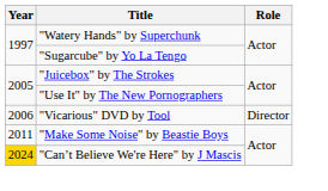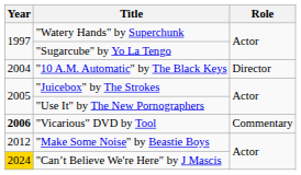+ row: 2004 | "10 A.M. Automatic" by The Black Keys | Director
"Vicarious" DVD by Tool | Year: normal -> bold
"Vicarious" DVD by Tool | Role: Director -> Commentary
"Make Some Noise" by Beastie Boys | Year: 2011 -> 2012
